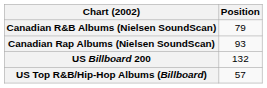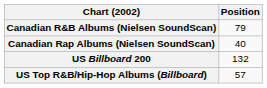Canadian Rap Albums (Nielsen SoundScan) | Position: 93 -> 40
